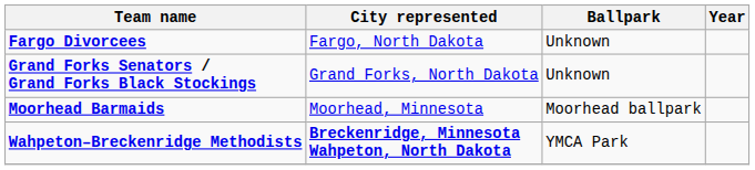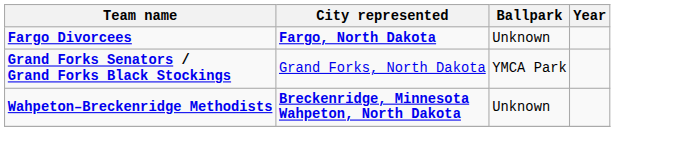Fargo Divorcees | City represented: normal -> bold
Grand Forks Senators / Grand Forks Black Stockings | Ballpark: Unknown -> YMCA Park
- row: Moorhead Barmaids | Moorhead, Minnesota | Moorhead ballpark
Wahpeton–Breckenridge Methodists | Ballpark: YMCA Park -> Unknown
